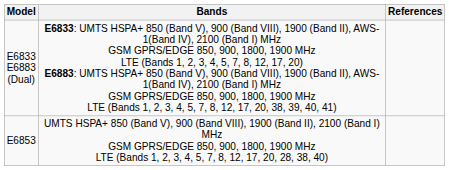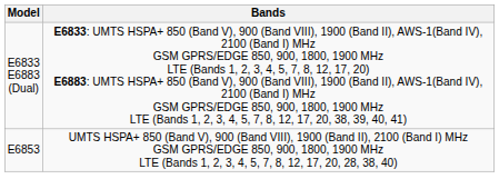- column: References
